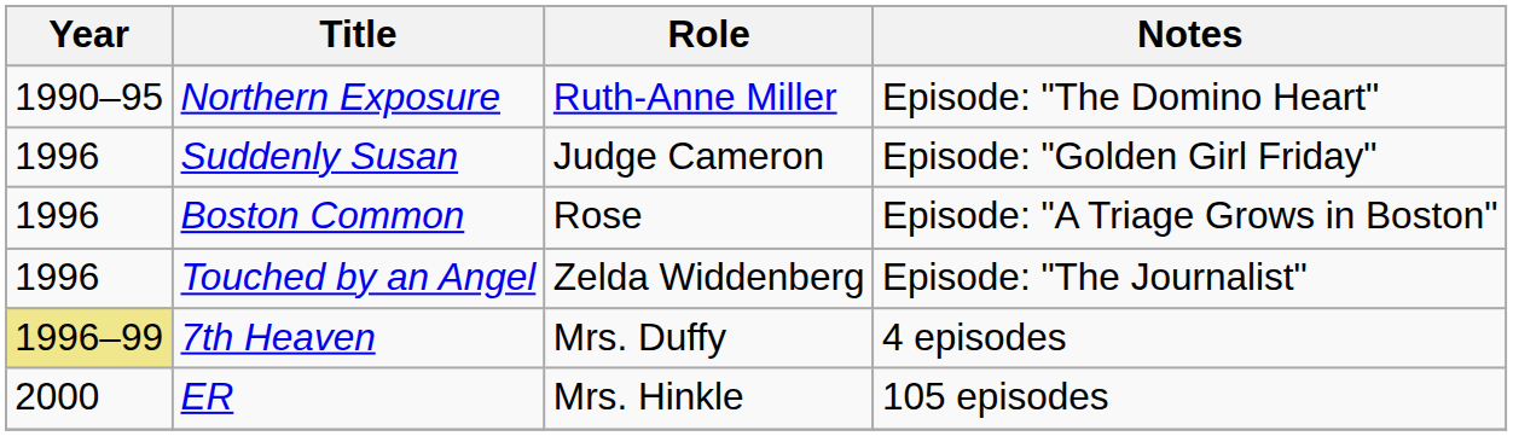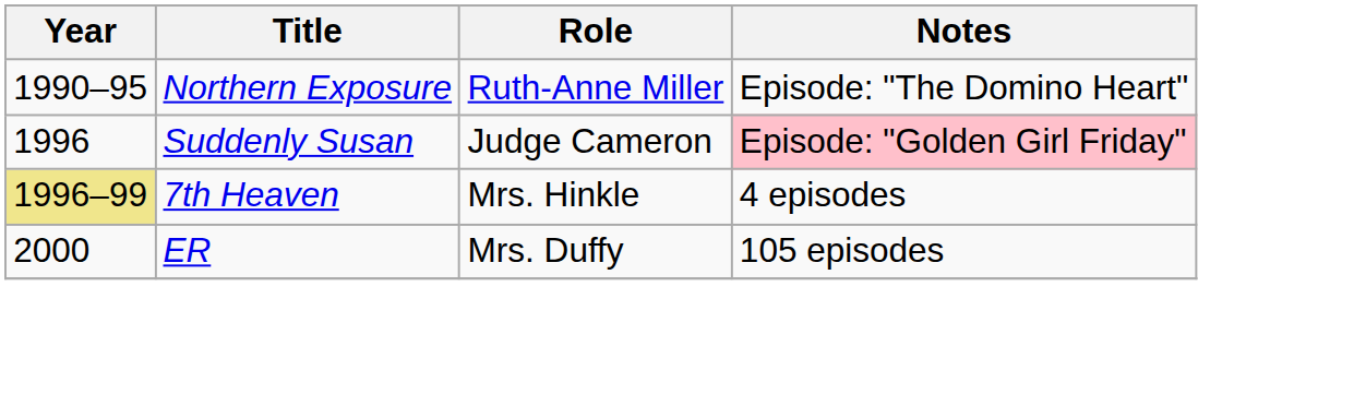Suddenly Susan | Notes: no background -> pink background
- row: 1996 | Boston Common | Rose | Episode: "A Triage Grows in Boston"
- row: 1996 | Touched by an Angel | Zelda Widdenberg | Episode: "The Journalist"
7th Heaven | Role: Mrs. Duffy -> Mrs. Hinkle
ER | Role: Mrs. Hinkle -> Mrs. Duffy
